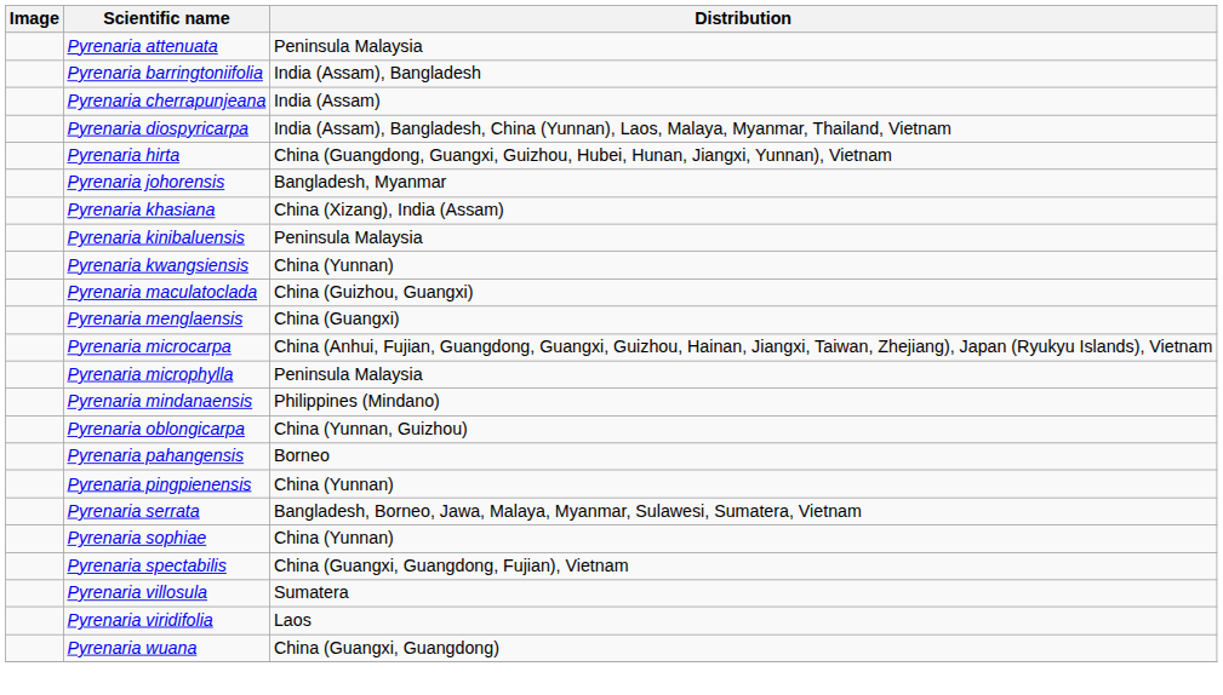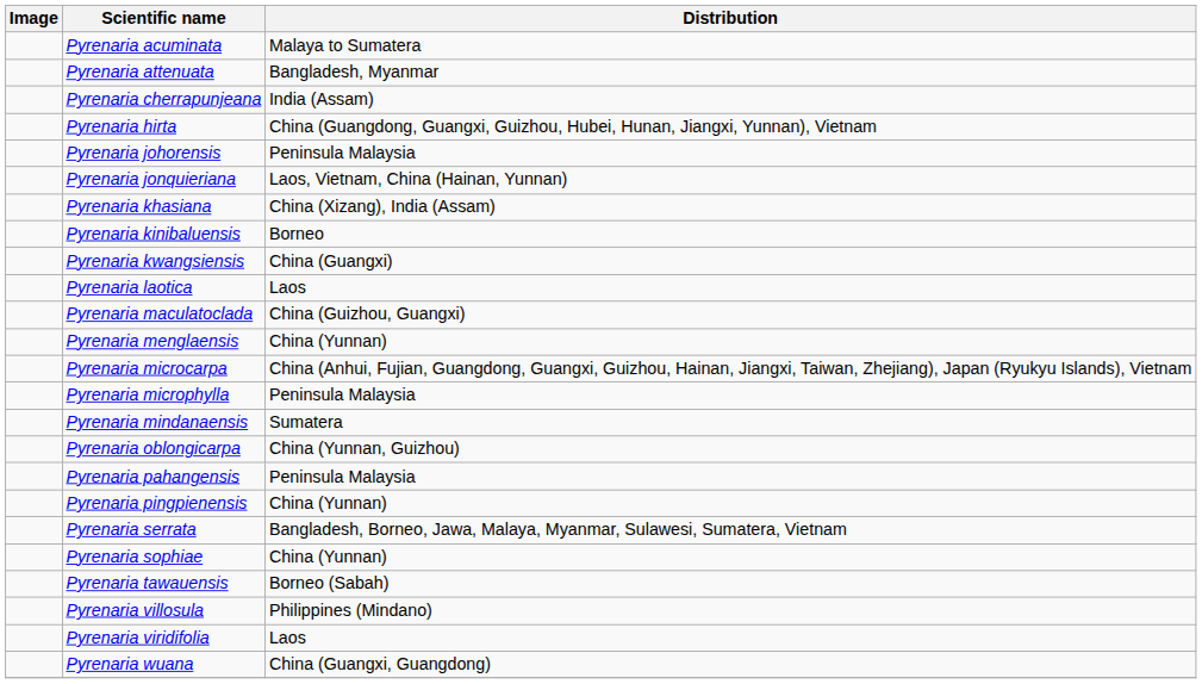+ row: Pyrenaria acuminata | Malaya to Sumatera
Pyrenaria attenuata | Distribution: Peninsula Malaysia -> Bangladesh, Myanmar
- row: Pyrenaria barringtoniifolia | India (Assam), Bangladesh
- row: Pyrenaria diospyricarpa | India (Assam), Bangladesh, China (Yunnan), Laos, Malaya, Myanmar, Thailand, Vietnam
Pyrenaria johorensis | Distribution: Bangladesh, Myanmar -> Peninsula Malaysia
+ row: Pyrenaria jonquieriana | Laos, Vietnam, China (Hainan, Yunnan)
Pyrenaria kinibaluensis | Distribution: Peninsula Malaysia -> Borneo
Pyrenaria kwangsiensis | Distribution: China (Yunnan) -> China (Guangxi)
+ row: Pyrenaria laotica | Laos
Pyrenaria menglaensis | Distribution: China (Guangxi) -> China (Yunnan)
Pyrenaria mindanaensis | Distribution: Philippines (Mindano) -> Sumatera
Pyrenaria pahangensis | Distribution: Borneo -> Peninsula Malaysia
- row: Pyrenaria spectabilis | China (Guangxi, Guangdong, Fujian), Vietnam
+ row: Pyrenaria tawauensis | Borneo (Sabah)
Pyrenaria villosula | Distribution: Sumatera -> Philippines (Mindano)
